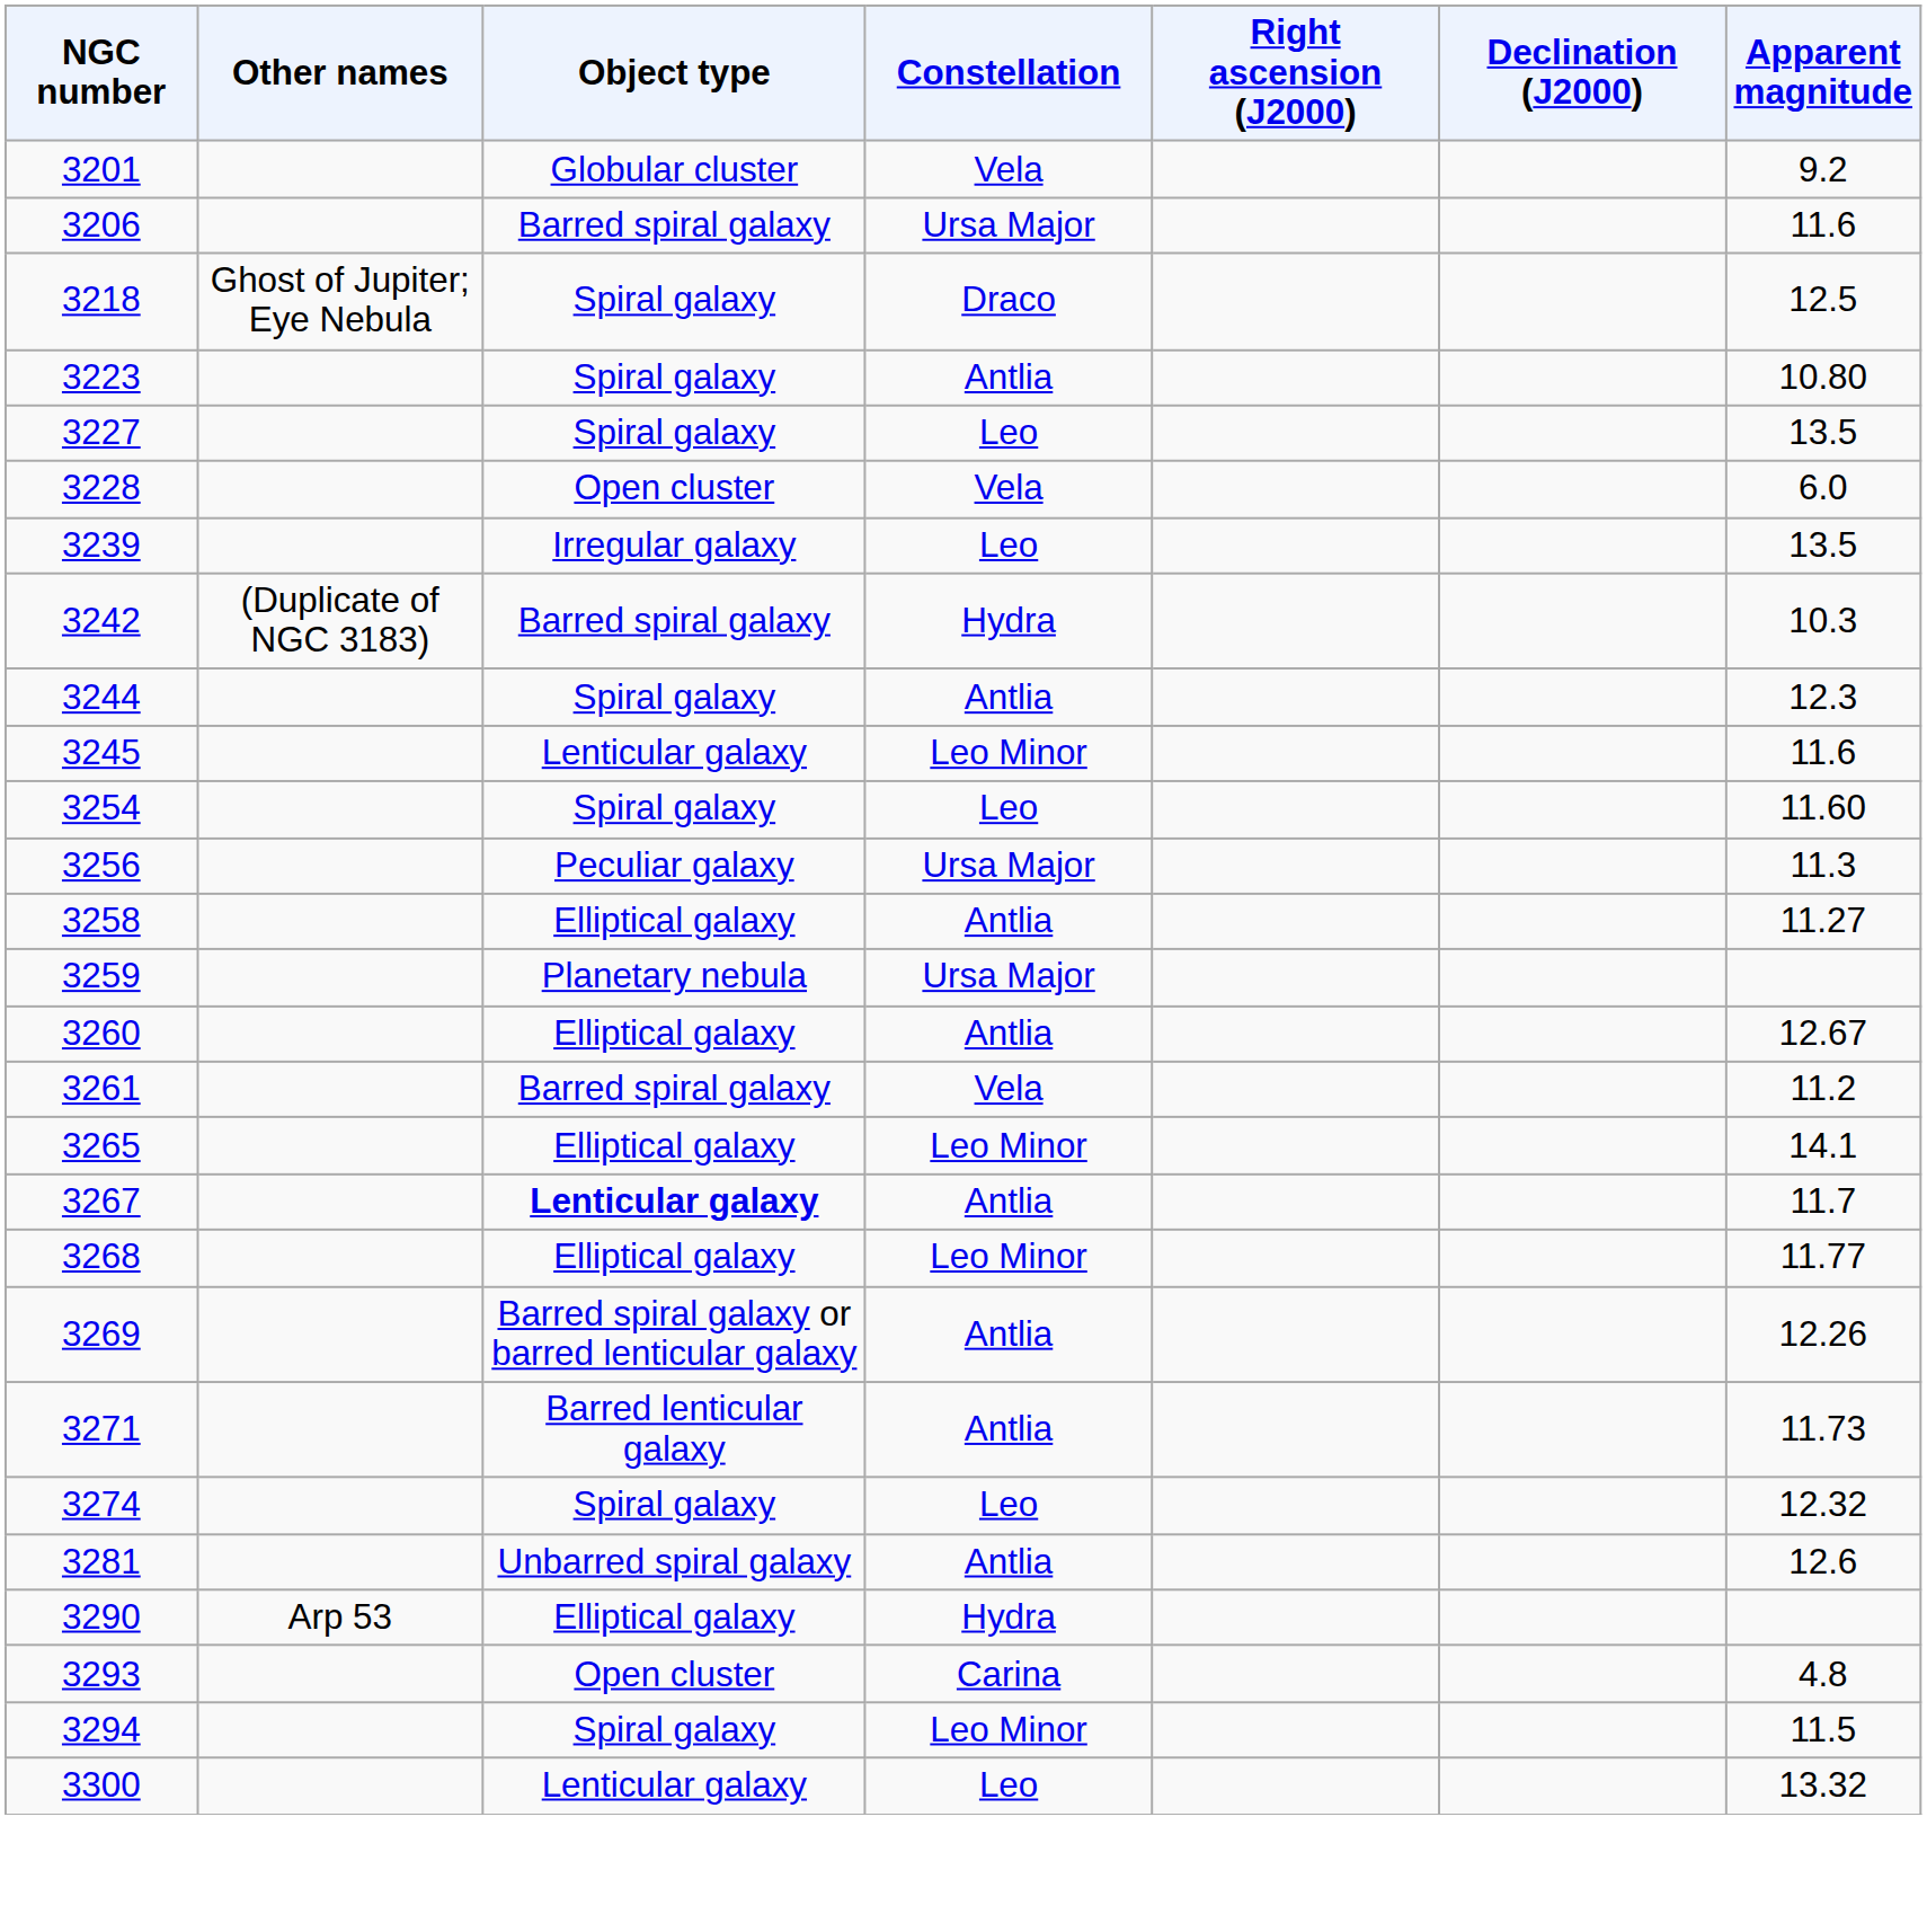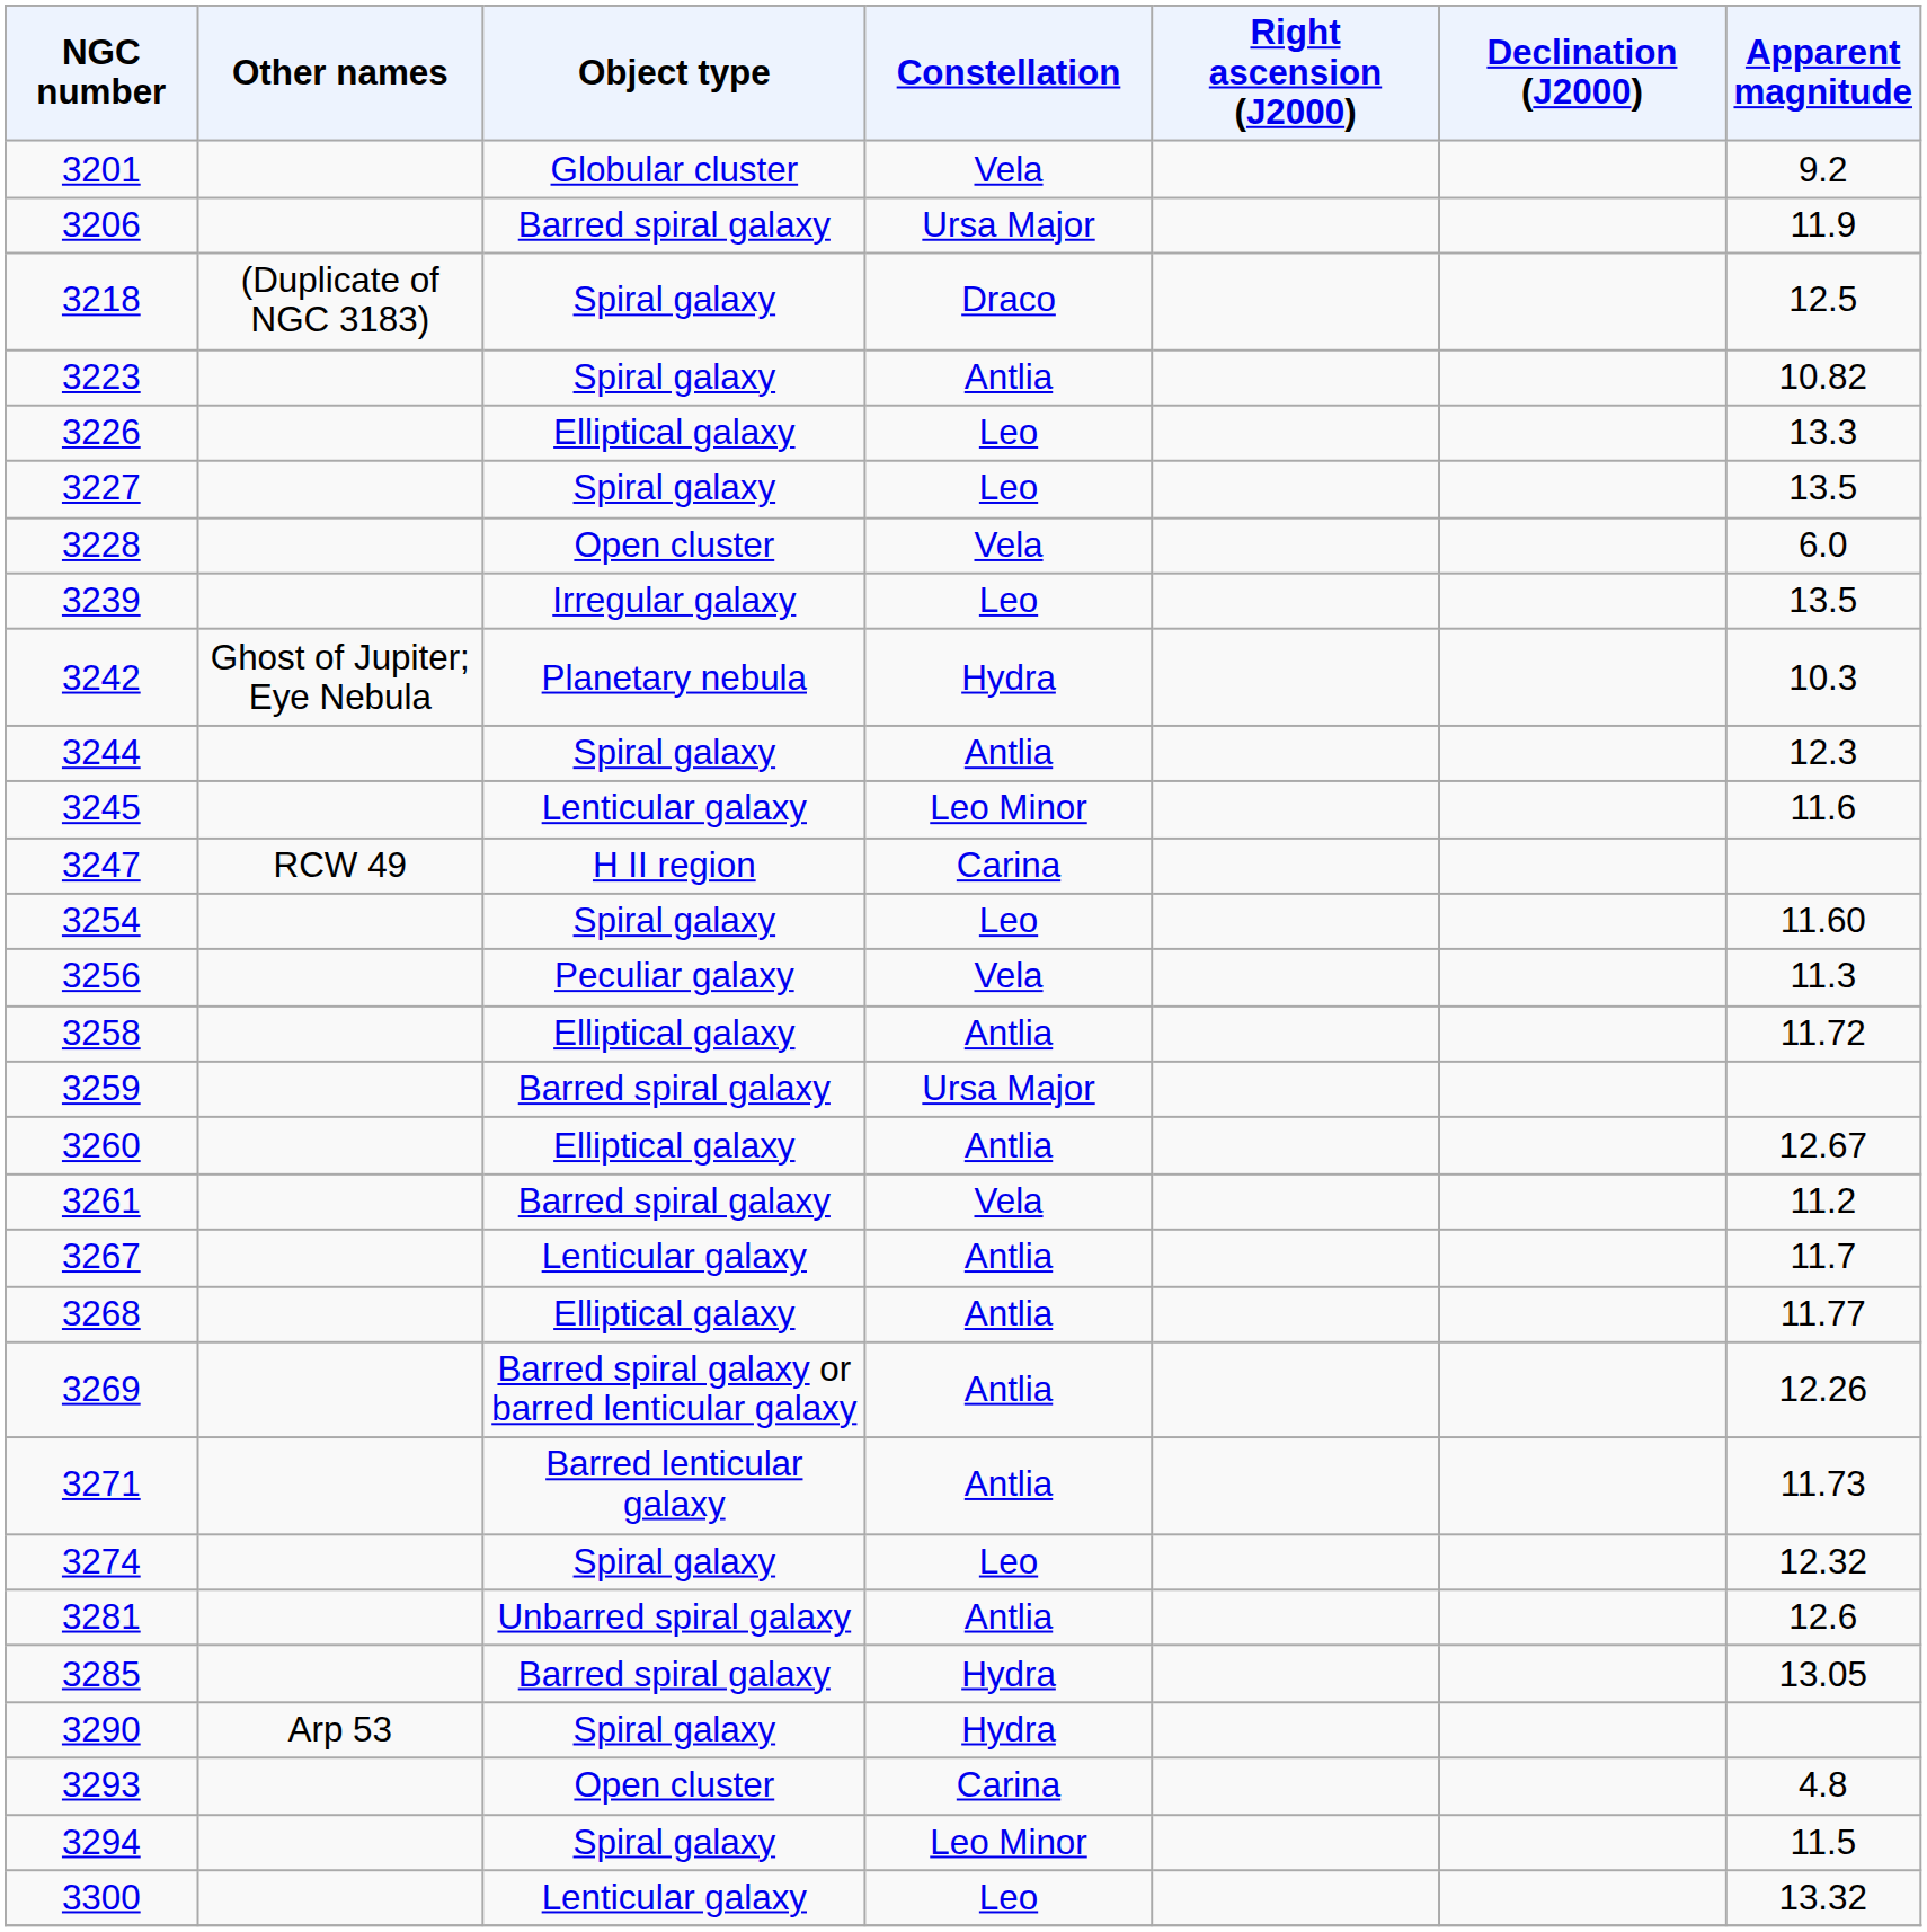3206 | Apparent magnitude: 11.6 -> 11.9
3218 | Other names: Ghost of Jupiter; Eye Nebula -> (Duplicate of NGC 3183)
3223 | Apparent magnitude: 10.80 -> 10.82
+ row: 3226 | Elliptical galaxy | Leo | 13.3
3242 | Other names: (Duplicate of NGC 3183) -> Ghost of Jupiter; Eye Nebula
3242 | Object type: Barred spiral galaxy -> Planetary nebula
+ row: 3247 | RCW 49 | H II region | Carina
3256 | Constellation: Ursa Major -> Vela
3258 | Apparent magnitude: 11.27 -> 11.72
3259 | Object type: Planetary nebula -> Barred spiral galaxy
- row: 3265 | Elliptical galaxy | Leo Minor | 14.1
3267 | Object type: bold -> normal
3268 | Constellation: Leo Minor -> Antlia
+ row: 3285 | Barred spiral galaxy | Hydra | 13.05
3290 | Object type: Elliptical galaxy -> Spiral galaxy
